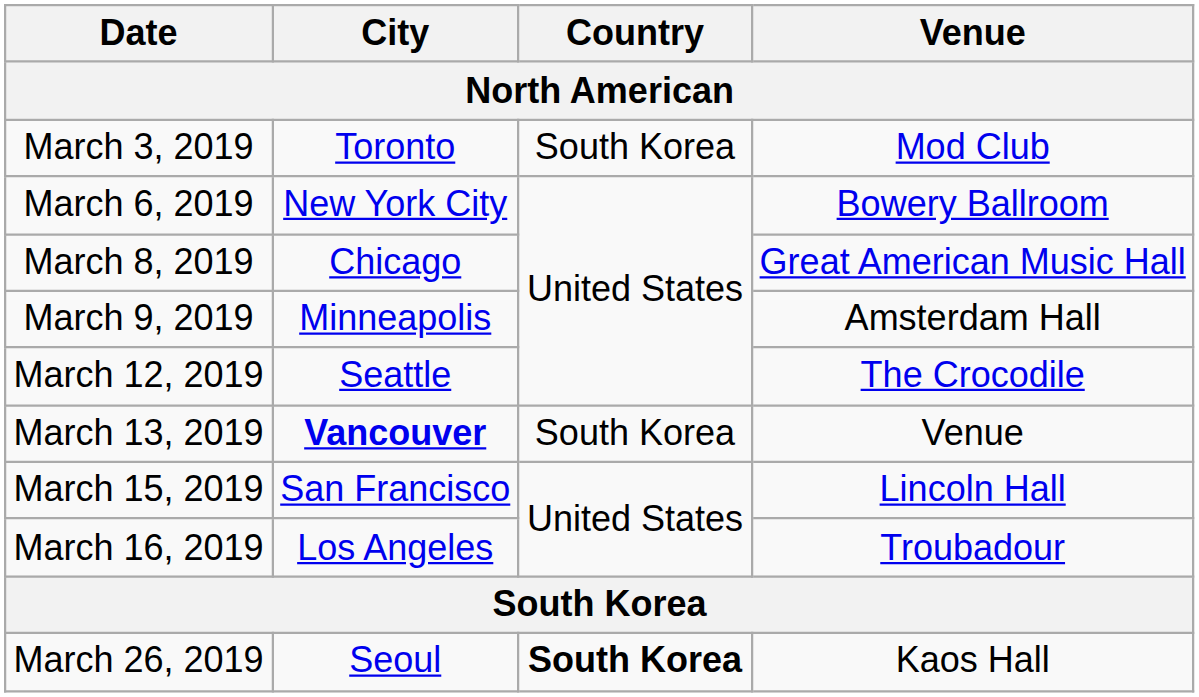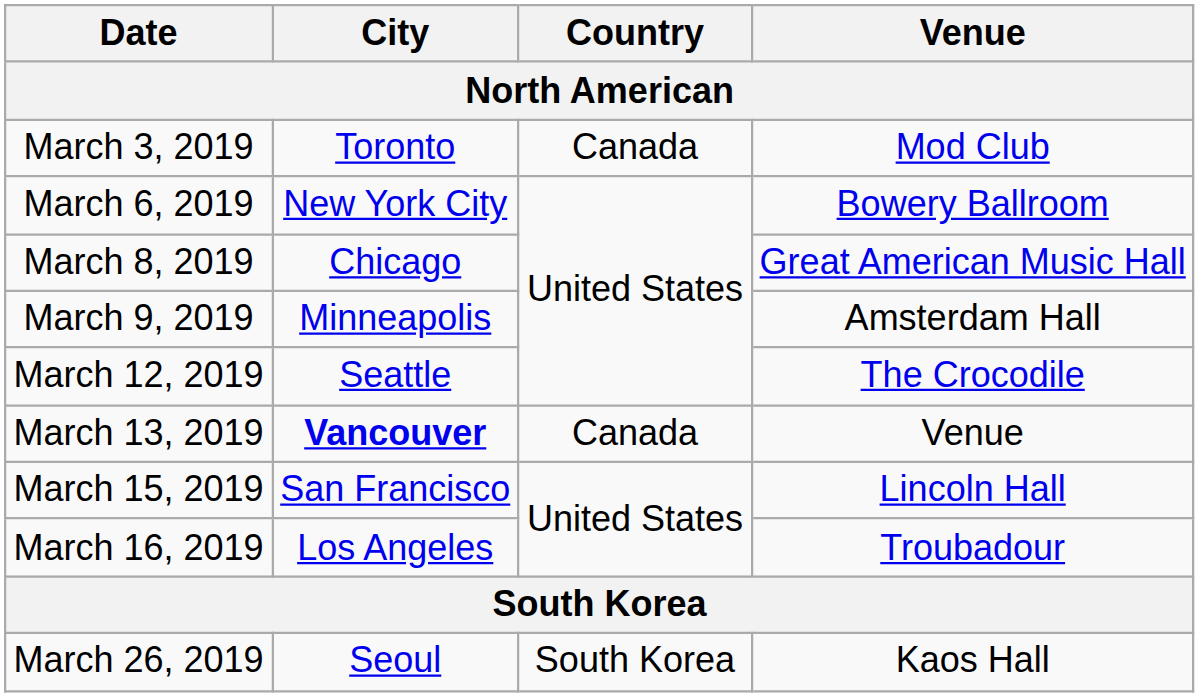March 3, 2019 | Country: South Korea -> Canada
March 13, 2019 | Country: South Korea -> Canada
March 26, 2019 | Country: bold -> normal
